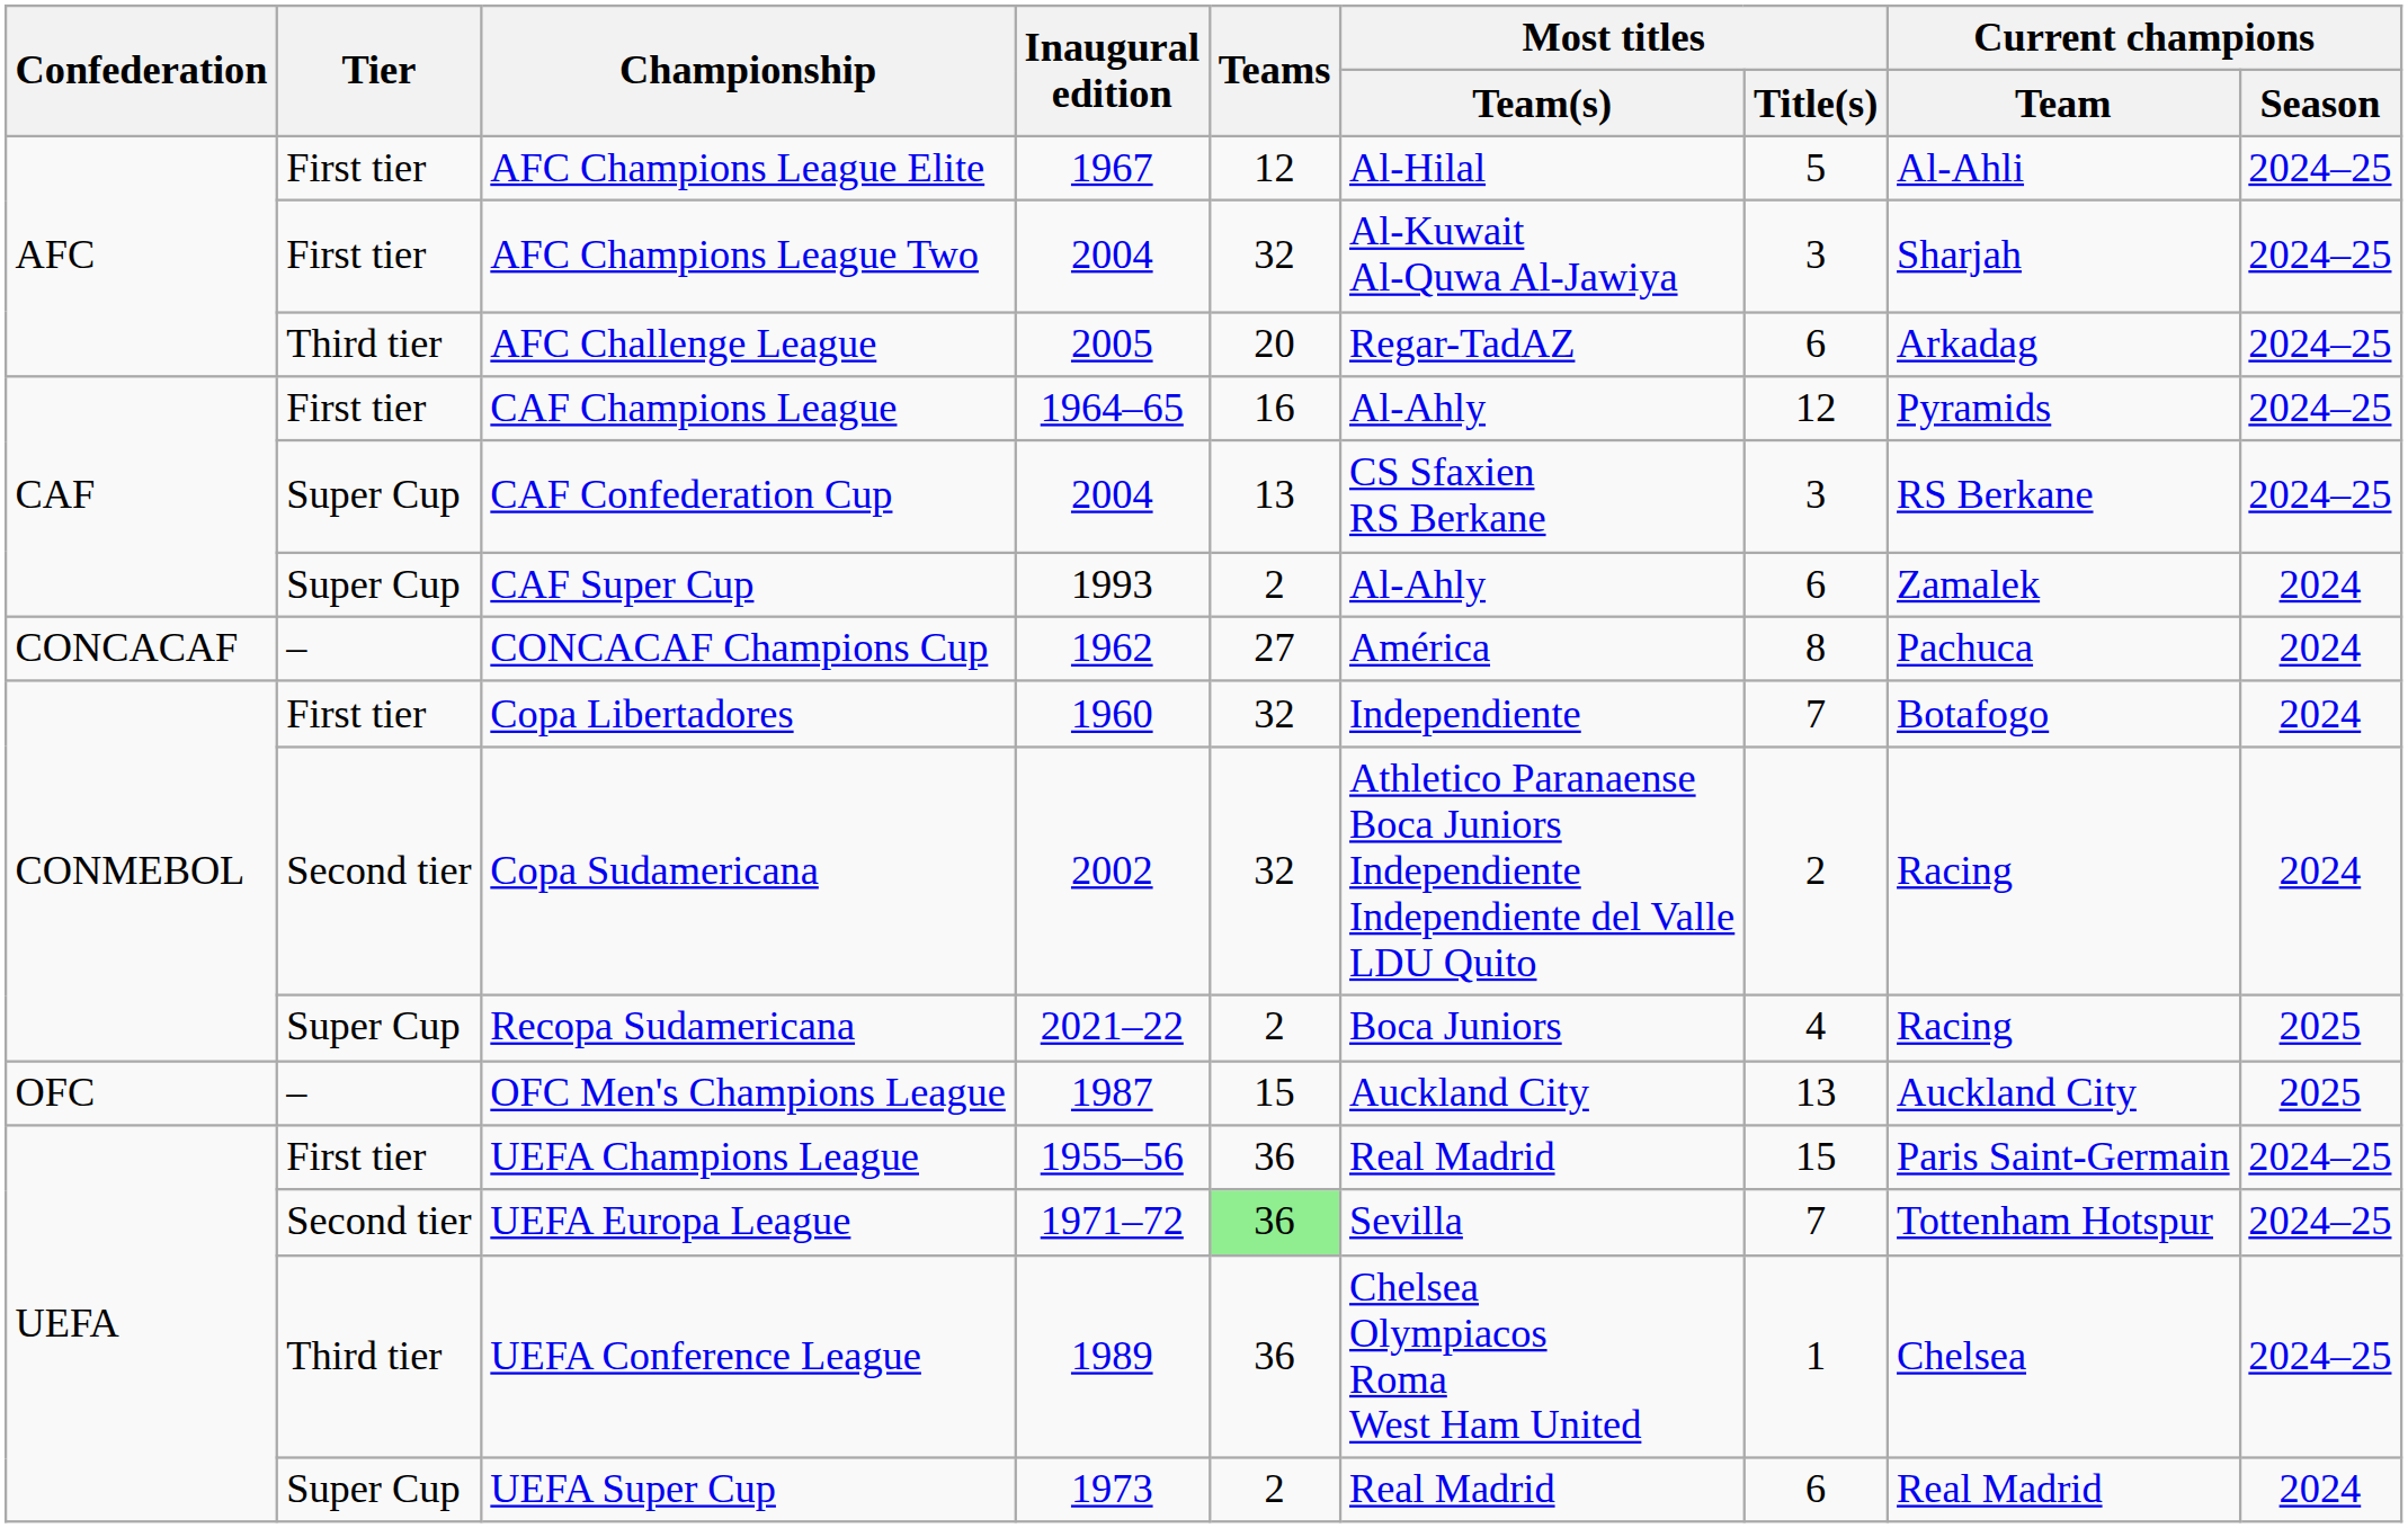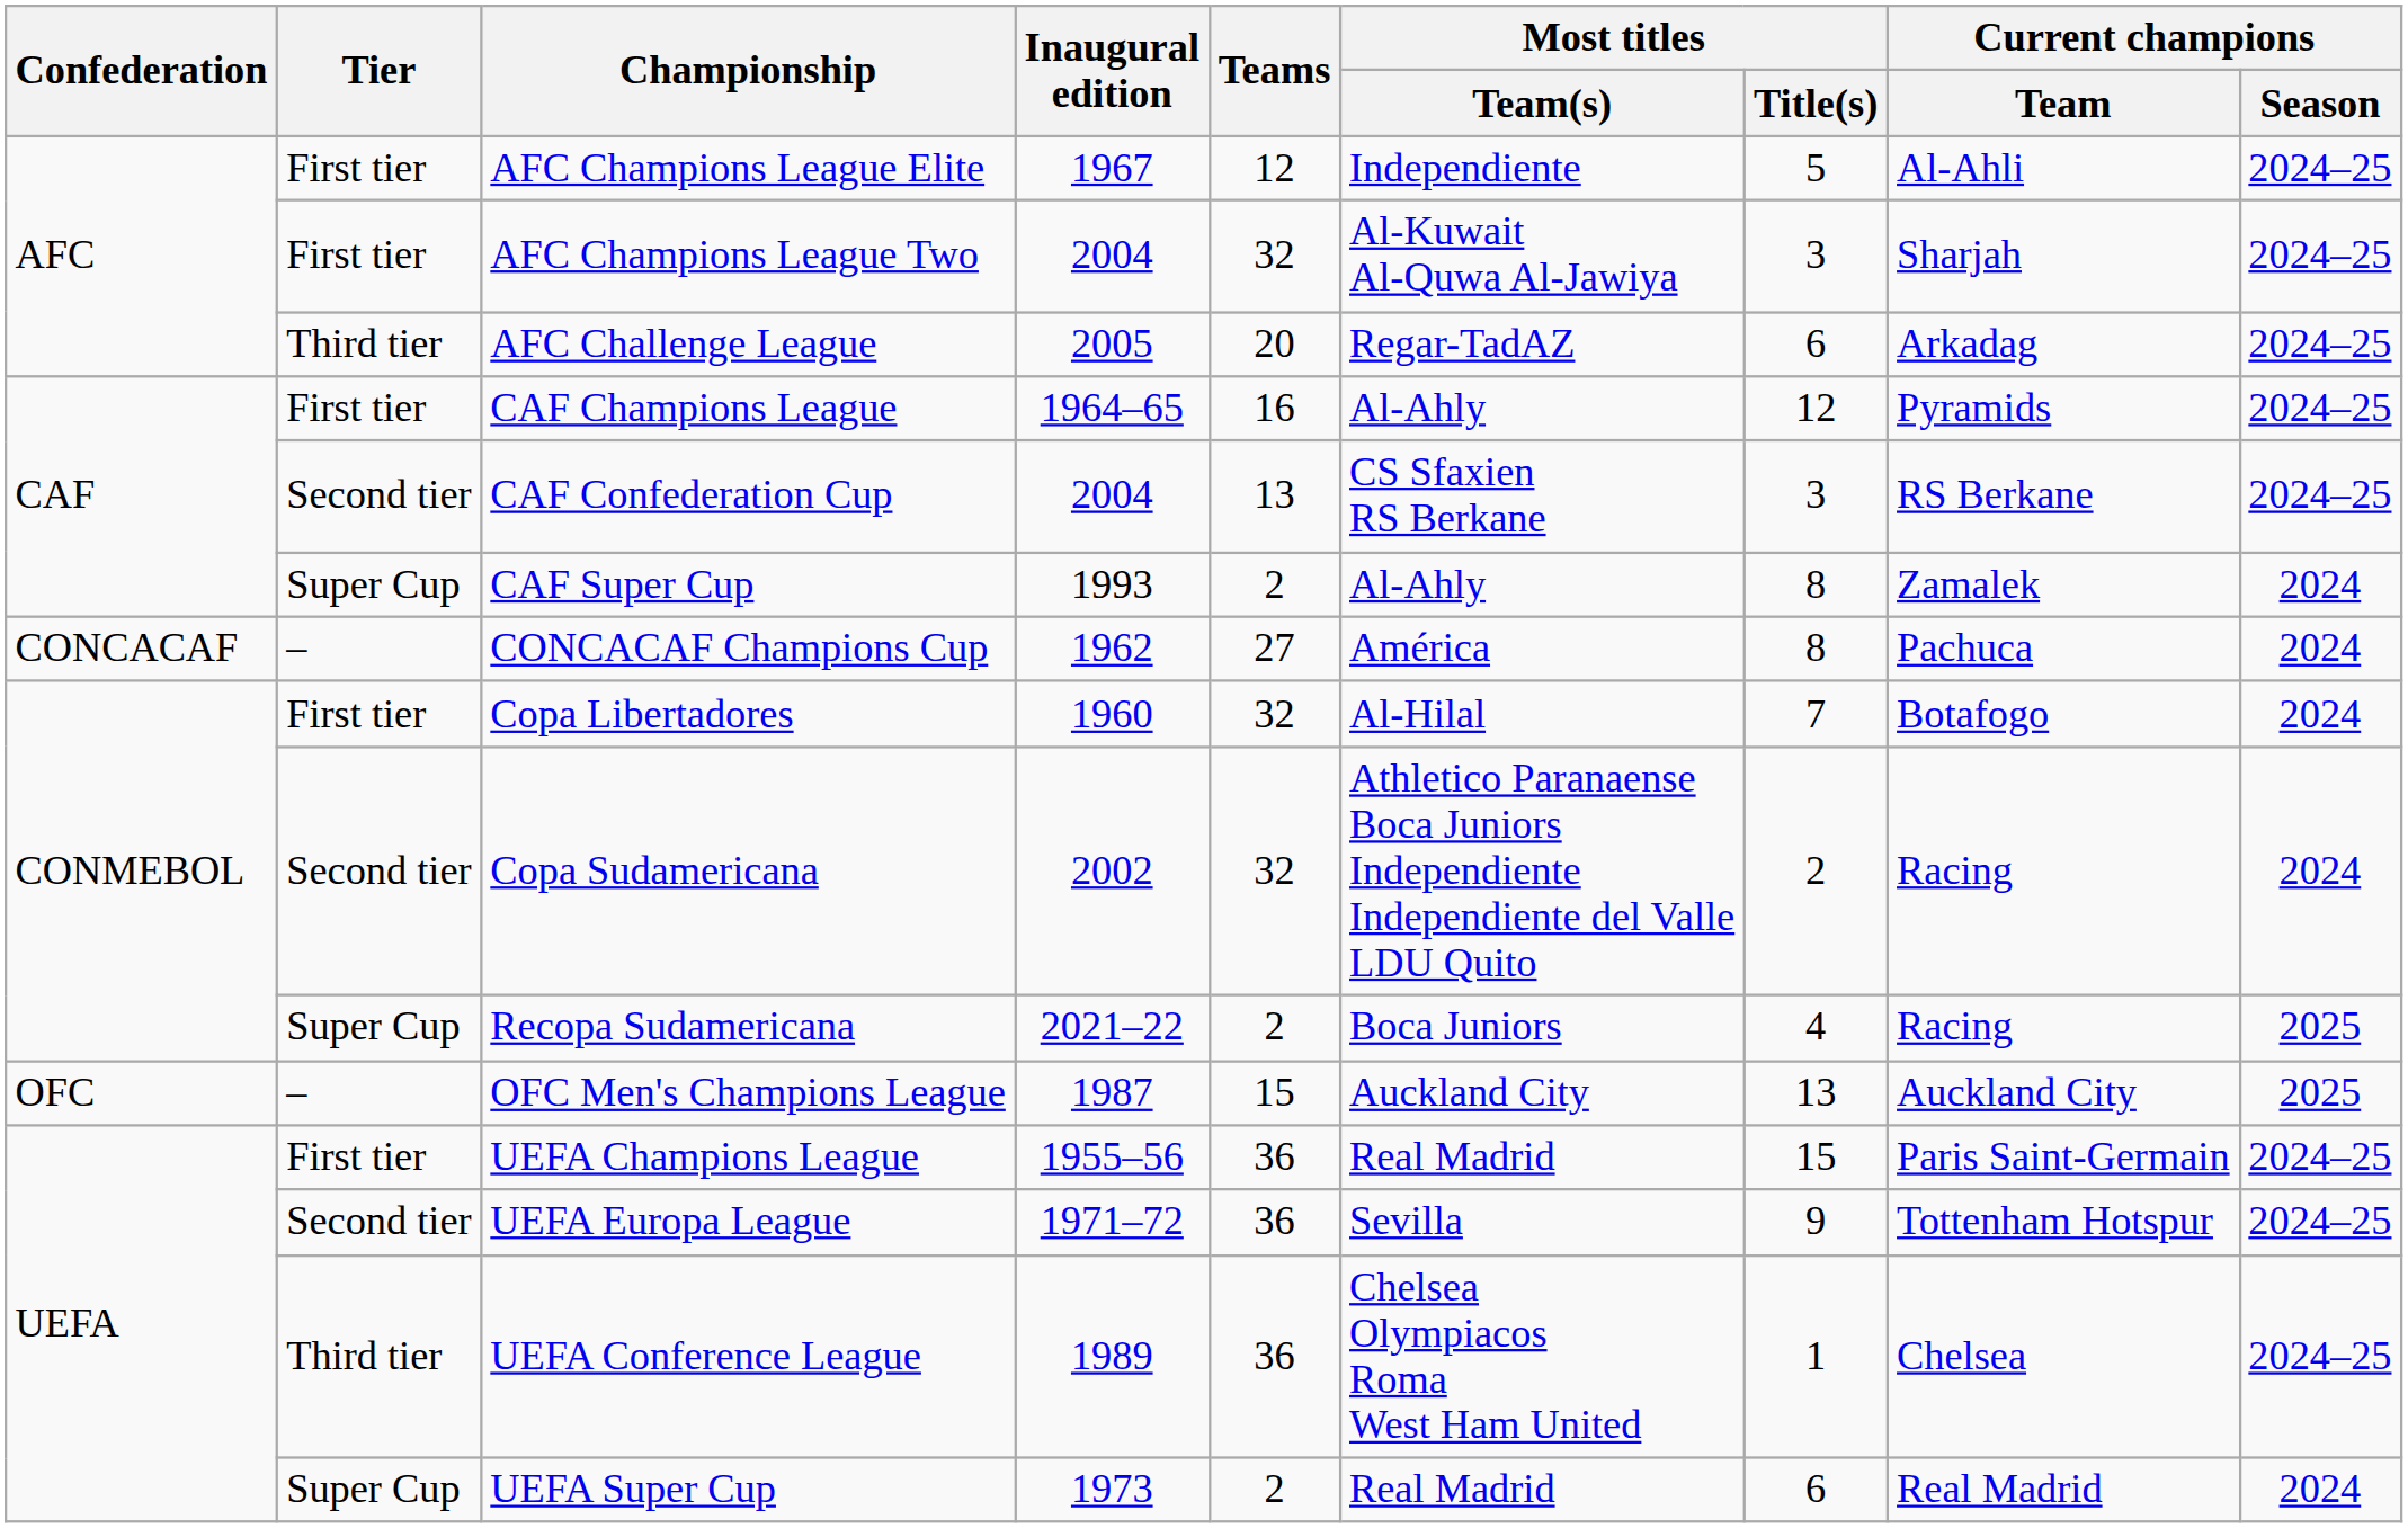AFC Champions League Elite | Most titles / Team(s): Al-Hilal -> Independiente
CAF Confederation Cup | Tier: Super Cup -> Second tier
CAF Super Cup | Most titles / Title(s): 6 -> 8
Copa Libertadores | Most titles / Team(s): Independiente -> Al-Hilal
UEFA Europa League | Teams: lightgreen background -> no background
UEFA Europa League | Most titles / Title(s): 7 -> 9
